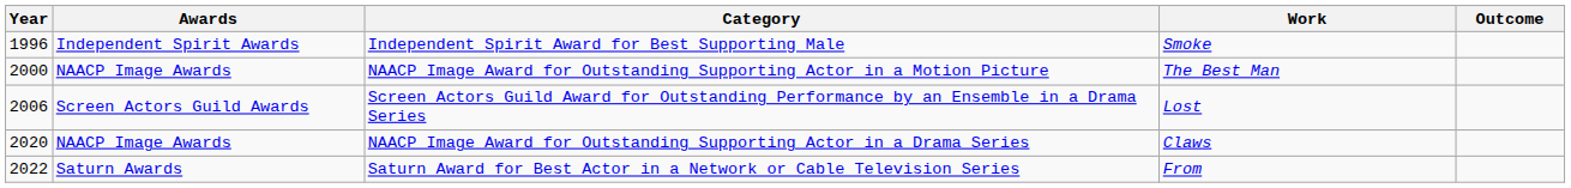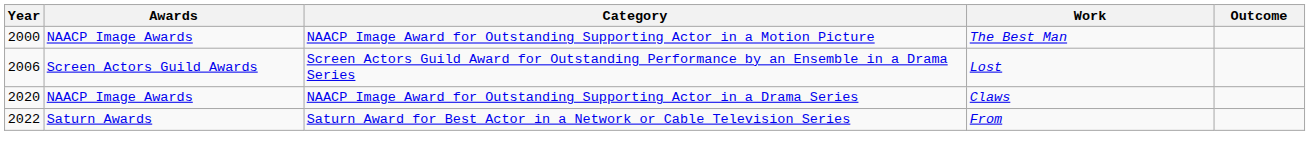- row: 1996 | Independent Spirit Awards | Independent Spirit Award for Best Supporting Male | Smoke
